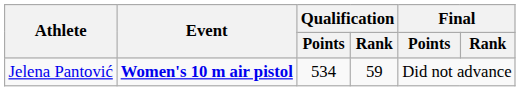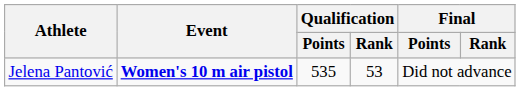Jelena Pantović | Qualification / Points: 534 -> 535
Jelena Pantović | Qualification / Rank: 59 -> 53
